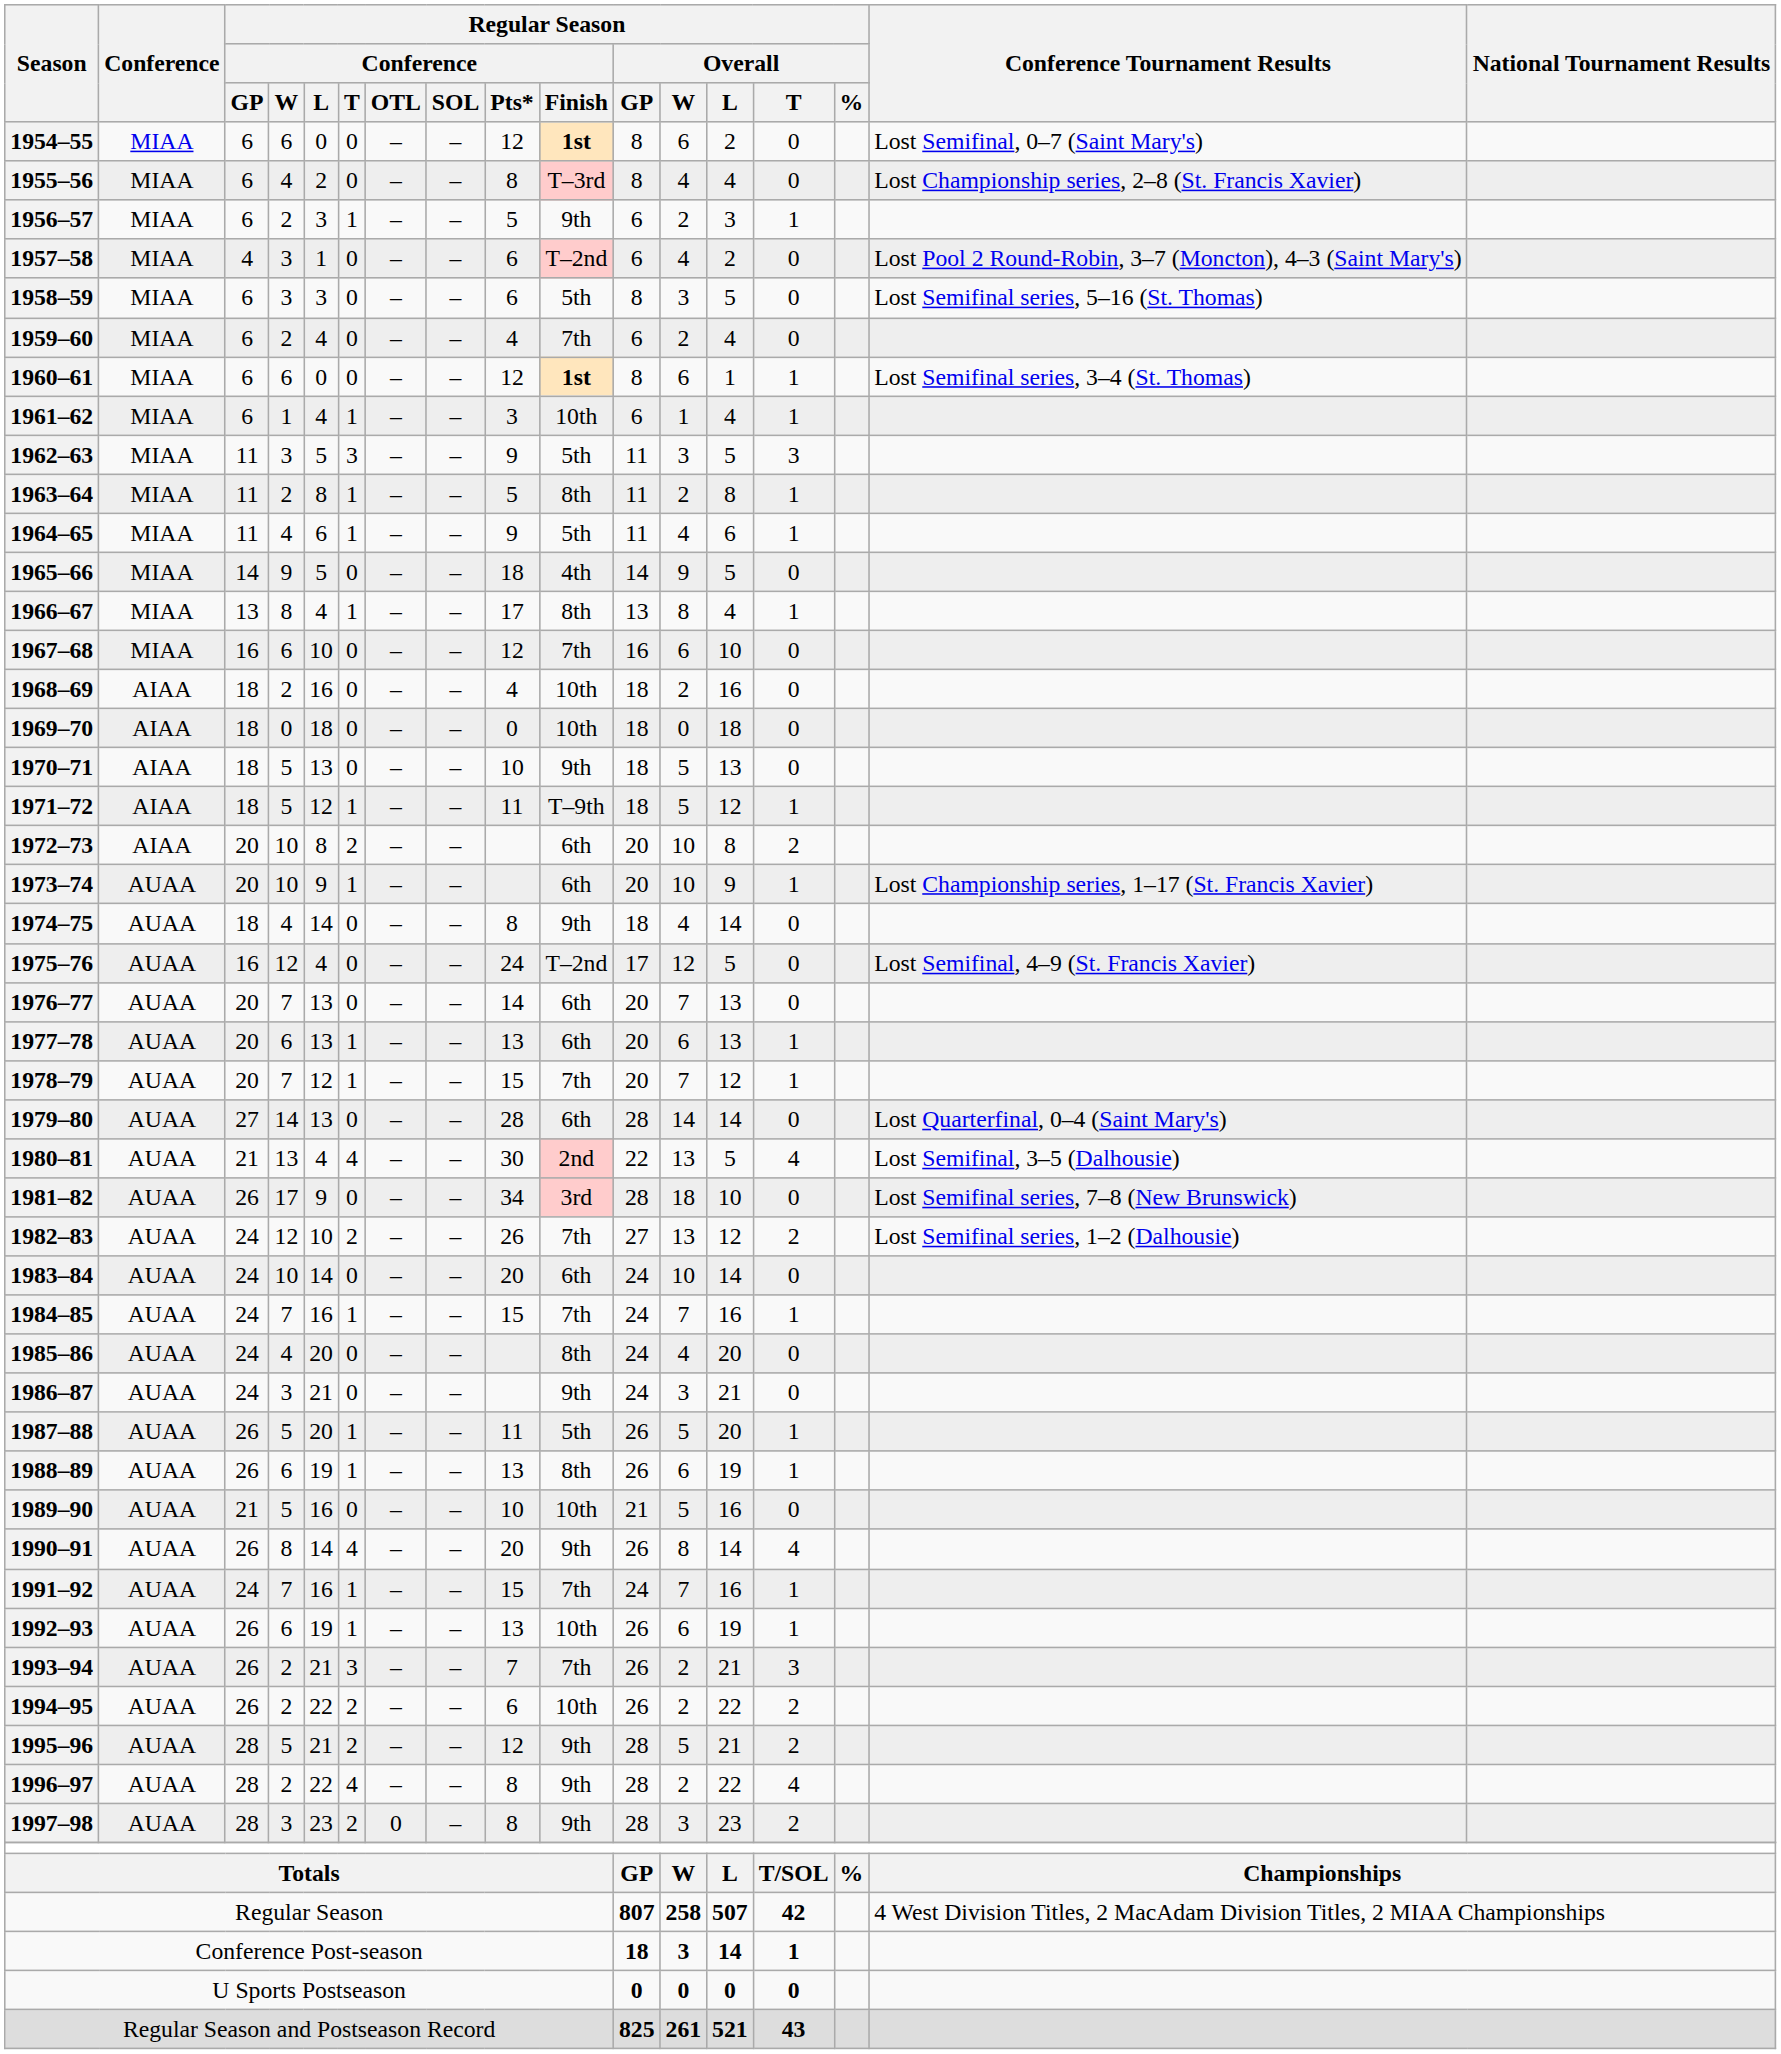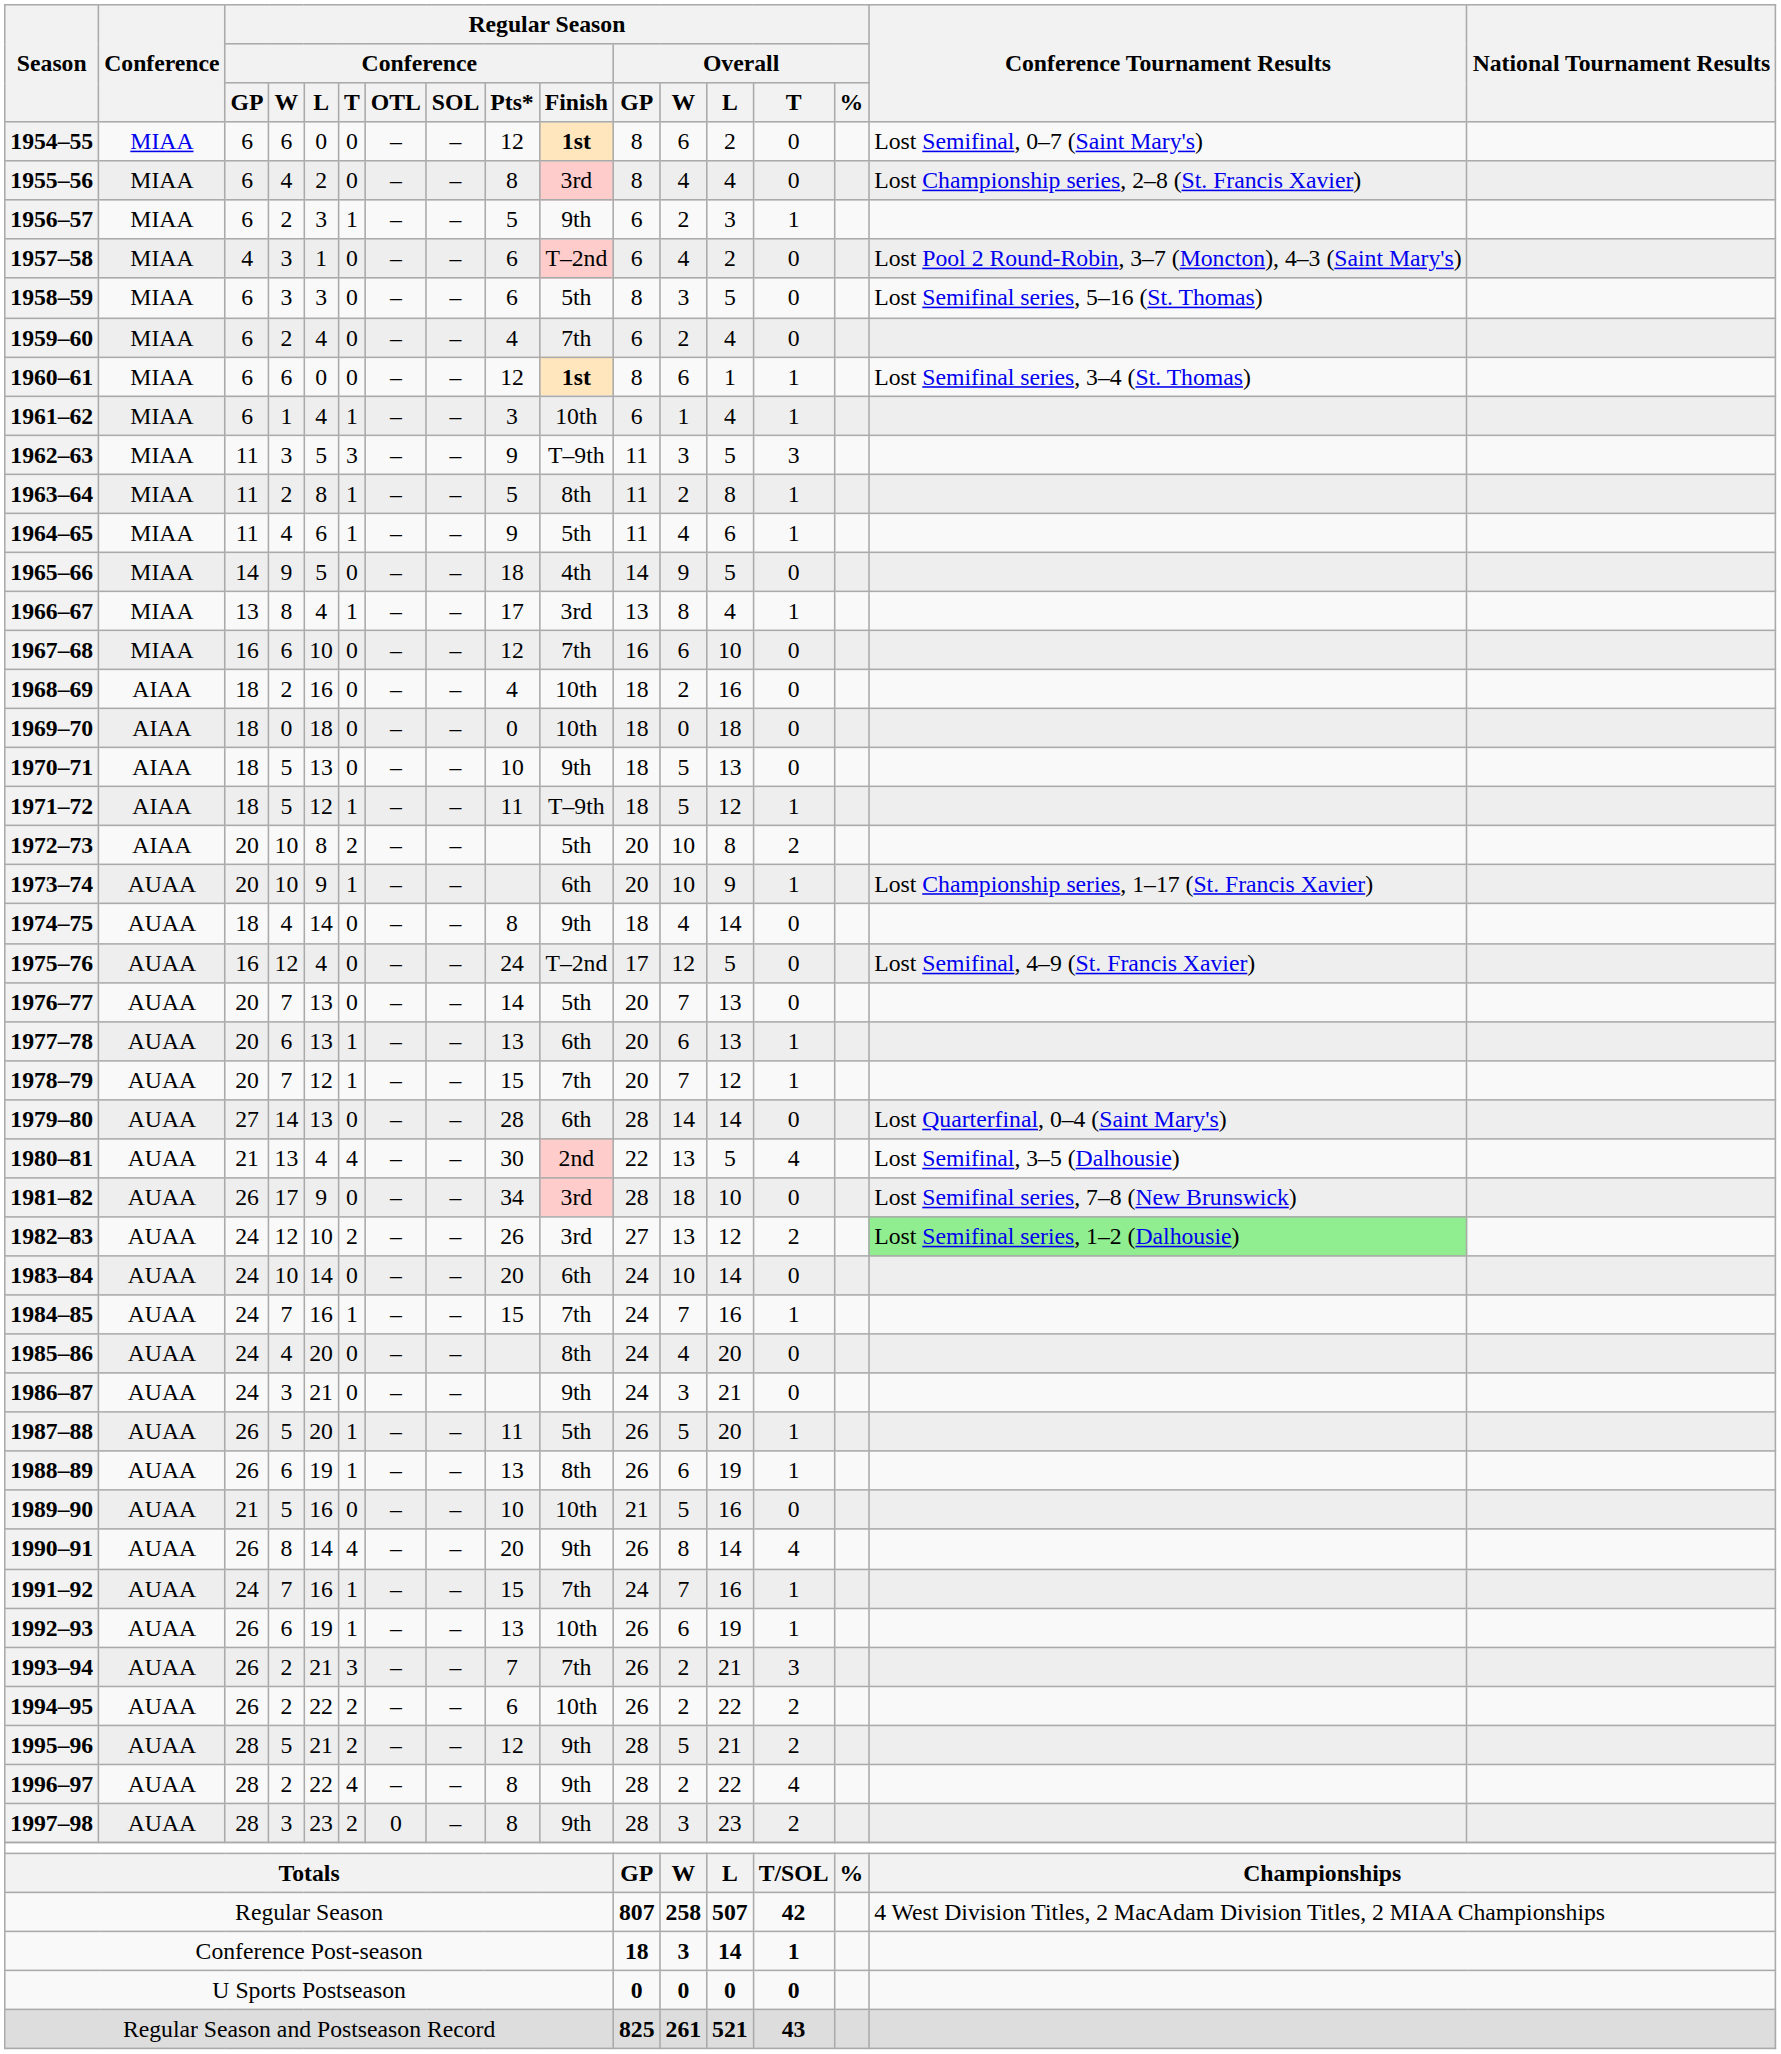1955–56 | Regular Season / Conference / Finish: T–3rd -> 3rd
1962–63 | Regular Season / Conference / Finish: 5th -> T–9th
1966–67 | Regular Season / Conference / Finish: 8th -> 3rd
1972–73 | Regular Season / Conference / Finish: 6th -> 5th
1976–77 | Regular Season / Conference / Finish: 6th -> 5th
1982–83 | Regular Season / Conference / Finish: 7th -> 3rd
1982–83 | Conference Tournament Results: no background -> lightgreen background
